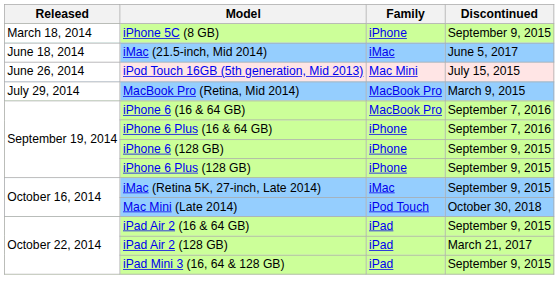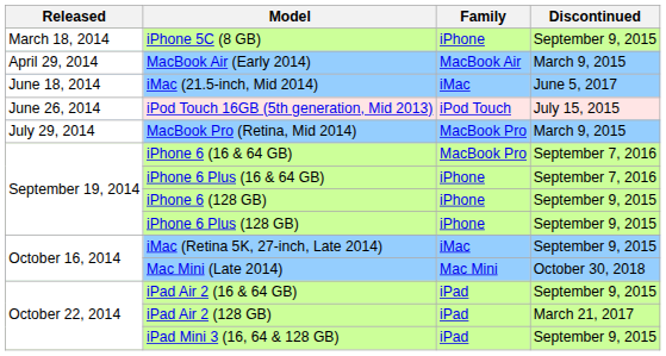+ row: April 29, 2014 | MacBook Air (Early 2014) | MacBook Air | March 9, 2015
iPod Touch 16GB (5th generation, Mid 2013) | Family: Mac Mini -> iPod Touch
Mac Mini (Late 2014) | Family: iPod Touch -> Mac Mini
